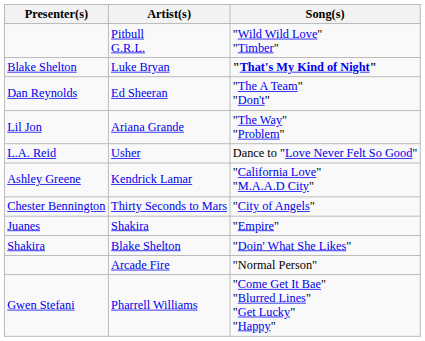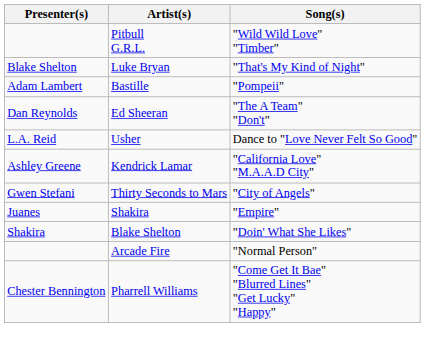Luke Bryan | Song(s): bold -> normal
+ row: Adam Lambert | Bastille | "Pompeii"
- row: Lil Jon | Ariana Grande | "The Way" "Problem"
Thirty Seconds to Mars | Presenter(s): Chester Bennington -> Gwen Stefani
Pharrell Williams | Presenter(s): Gwen Stefani -> Chester Bennington
